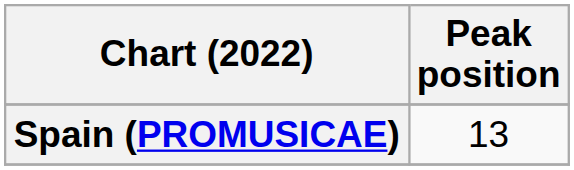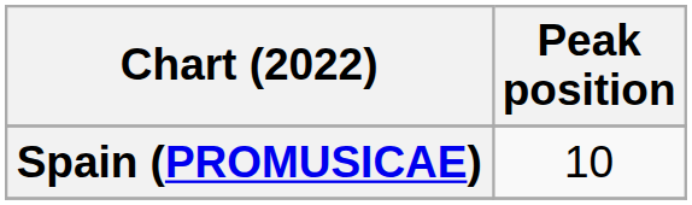Spain (PROMUSICAE) | Peak position: 13 -> 10
